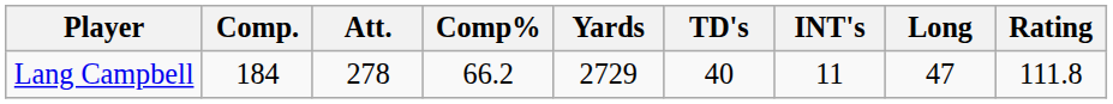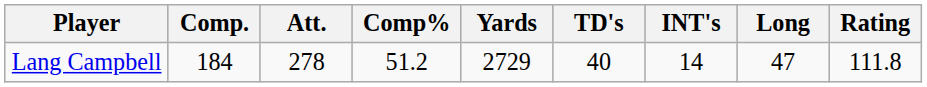Lang Campbell | Comp%: 66.2 -> 51.2
Lang Campbell | INT's: 11 -> 14
